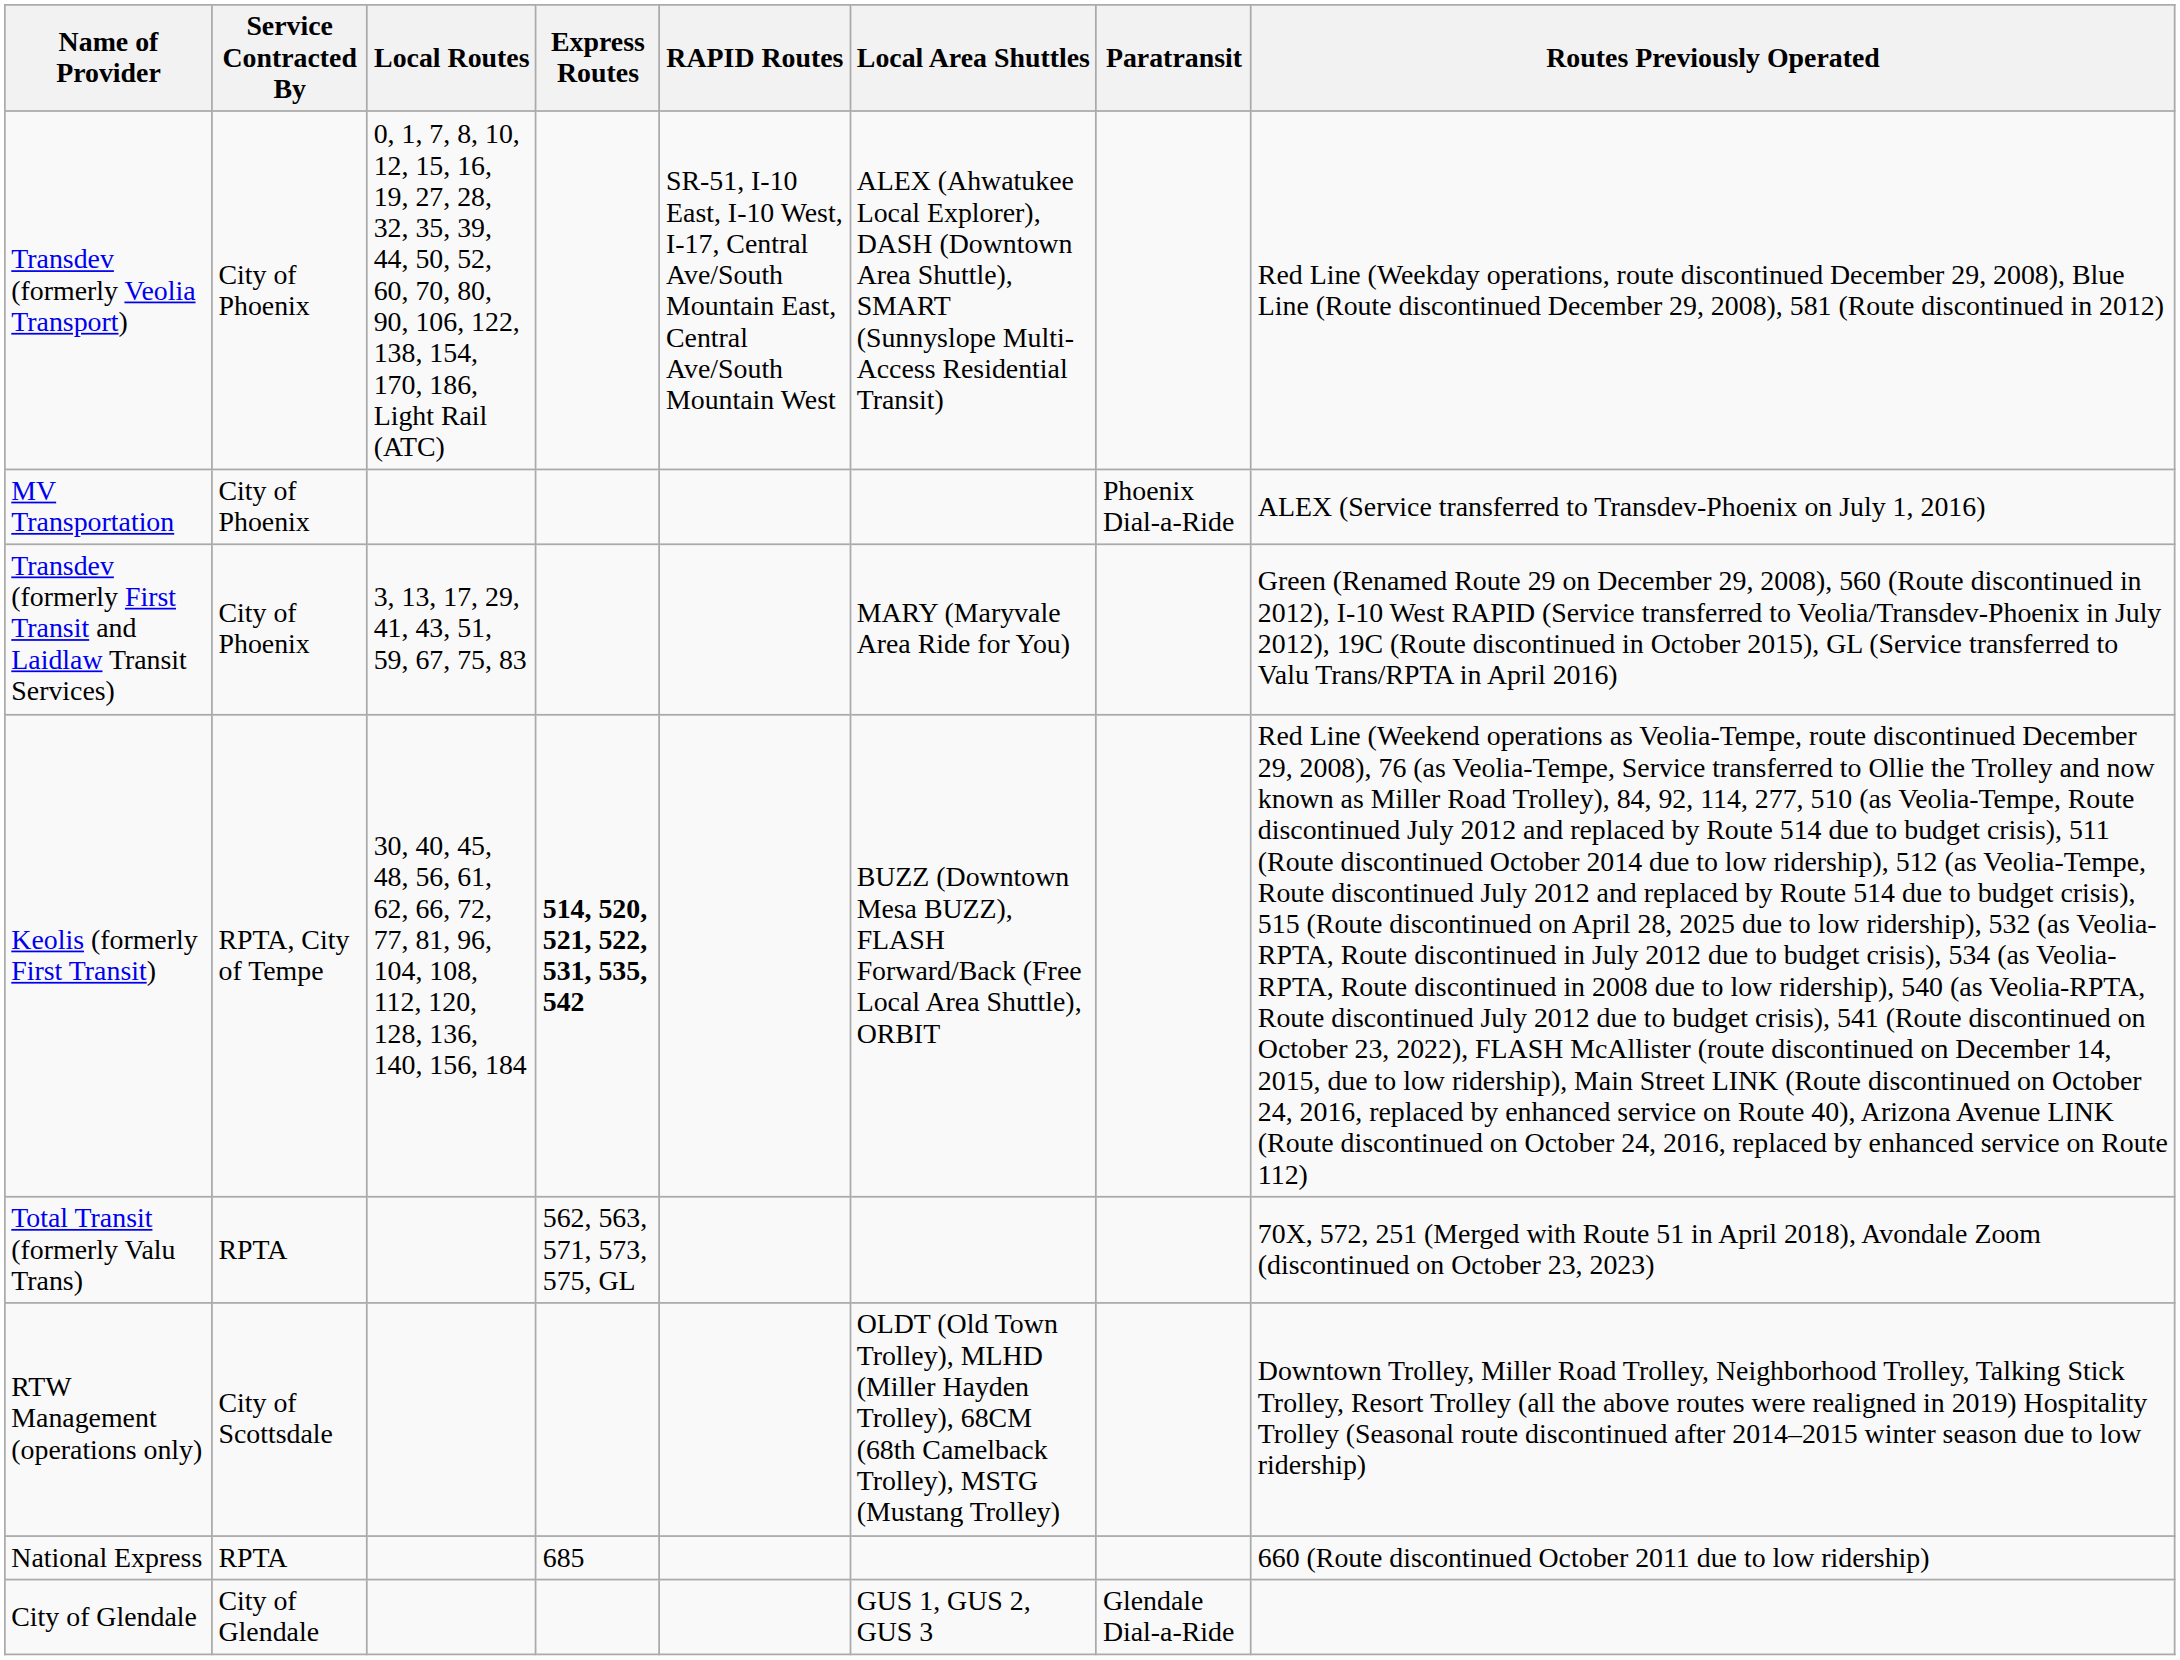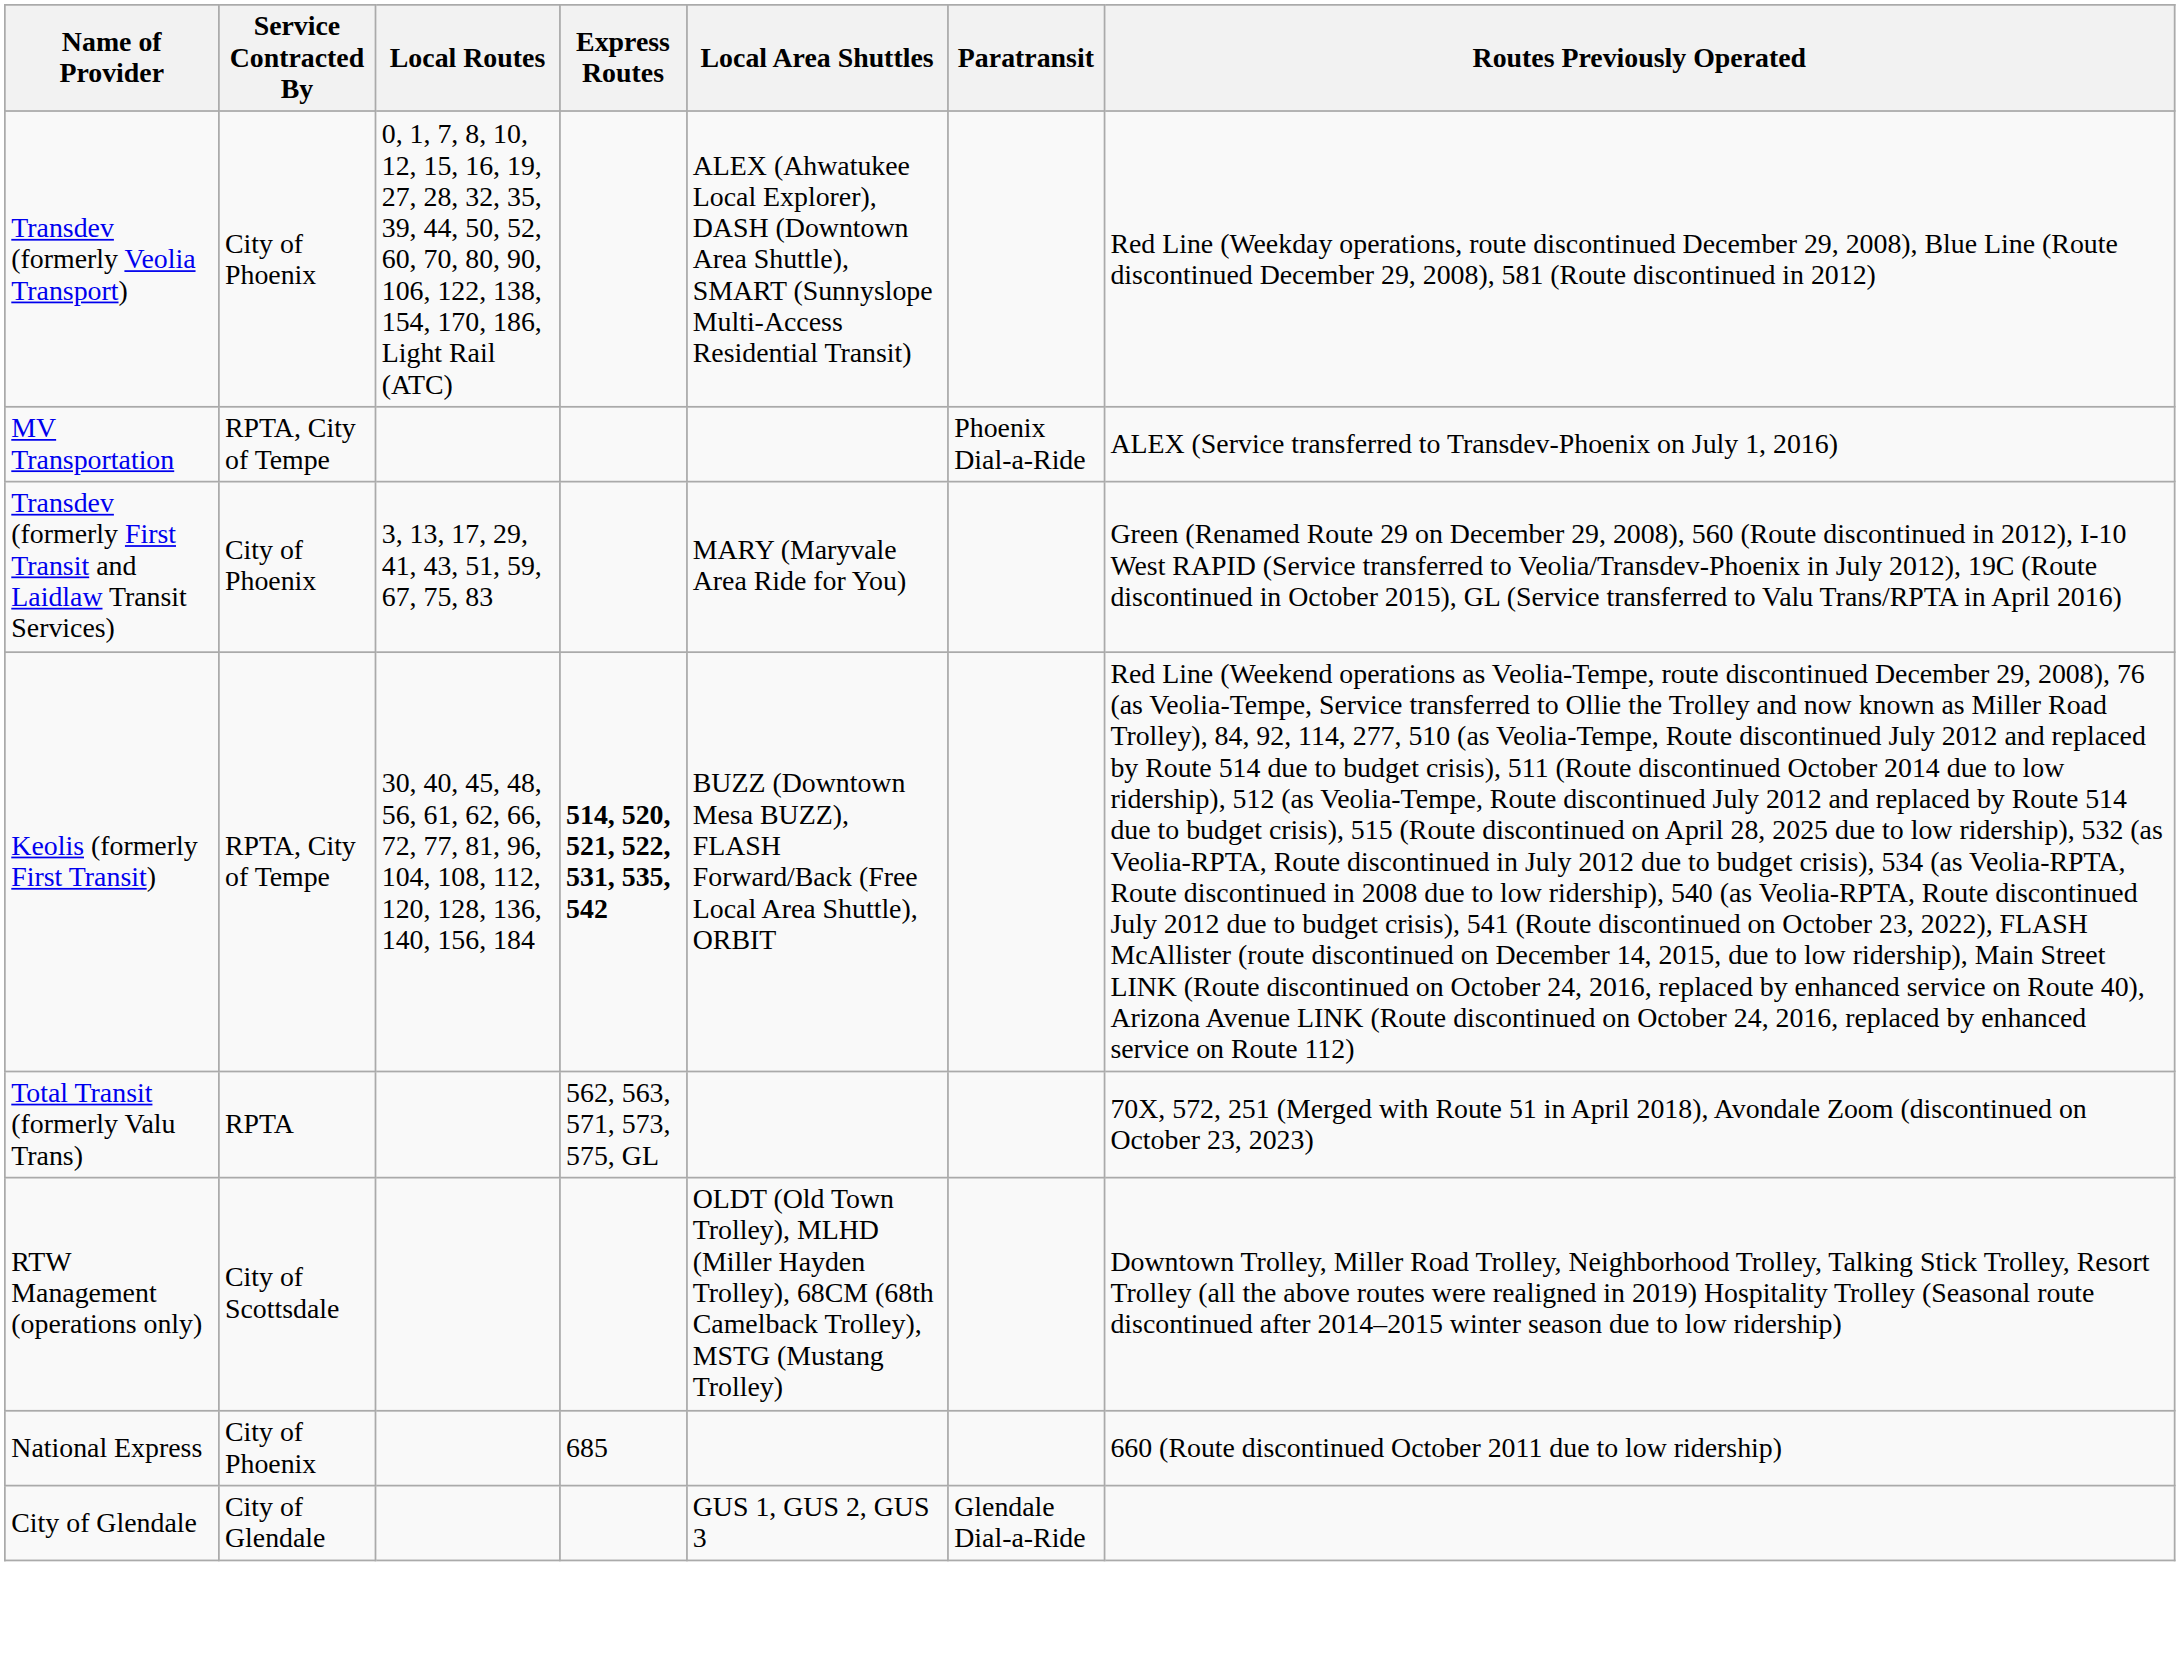- column: RAPID Routes | SR-51, I-10 East, I-10 West, I-17, Central Ave/South Mountain East, Central Ave/South Mountain West
MV Transportation | Service Contracted By: City of Phoenix -> RPTA, City of Tempe
National Express | Service Contracted By: RPTA -> City of Phoenix
